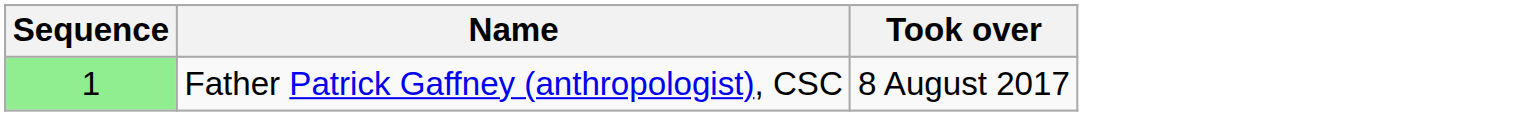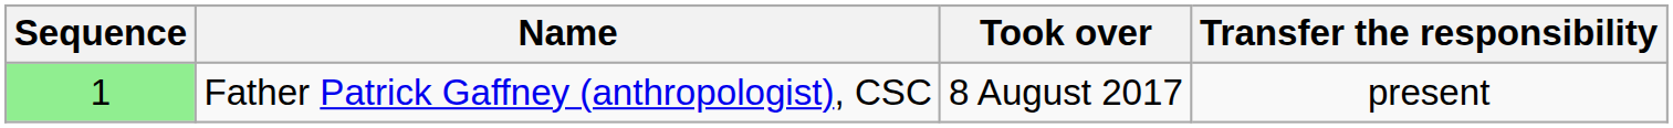+ column: Transfer the responsibility | present
